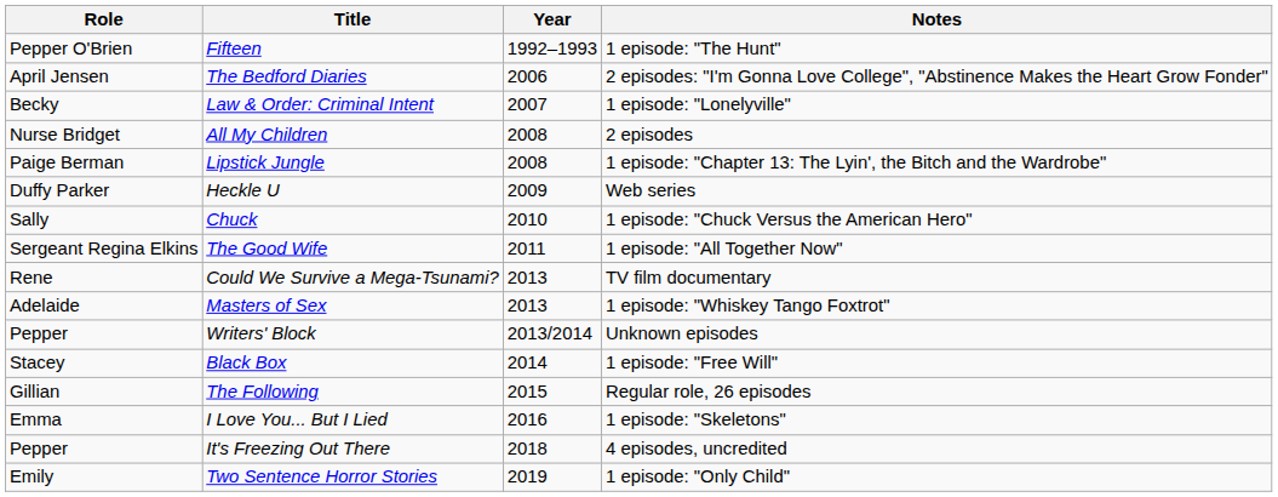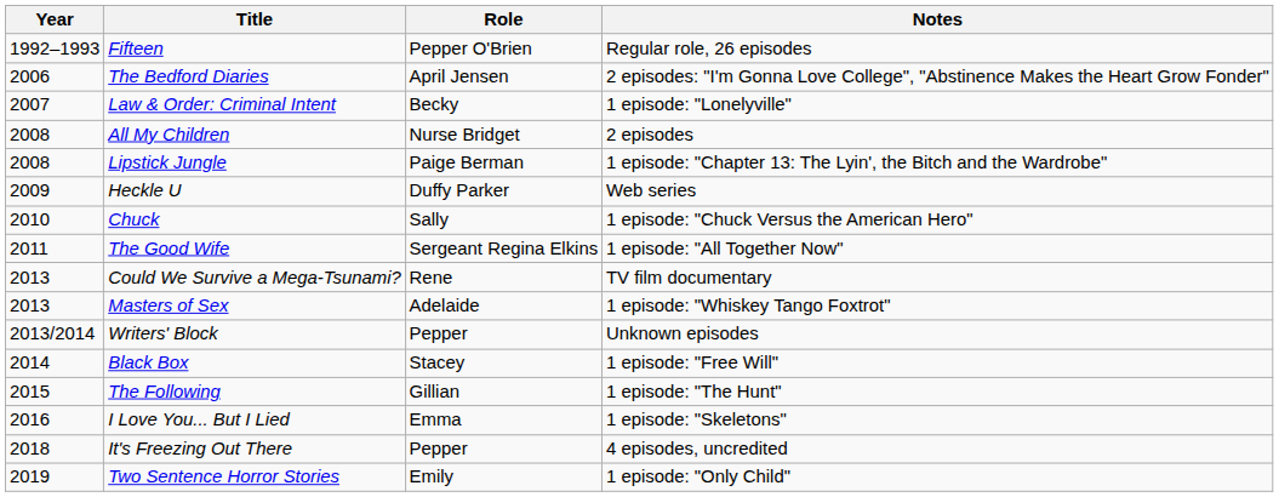columns swapped: Year <-> Role
Fifteen | Notes: 1 episode: "The Hunt" -> Regular role, 26 episodes
The Following | Notes: Regular role, 26 episodes -> 1 episode: "The Hunt"
